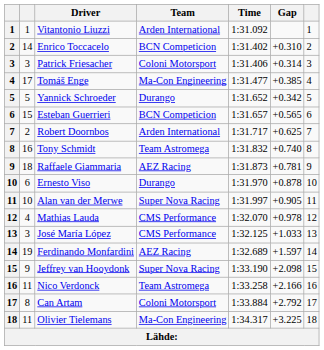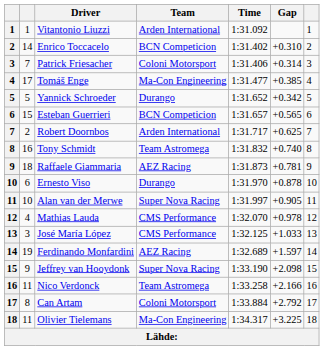Patrick Friesacher | column 2: 3 -> 7
